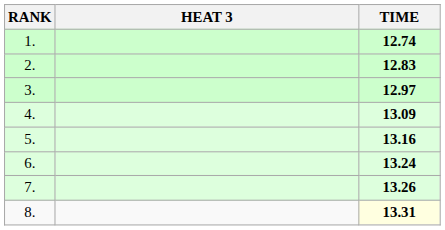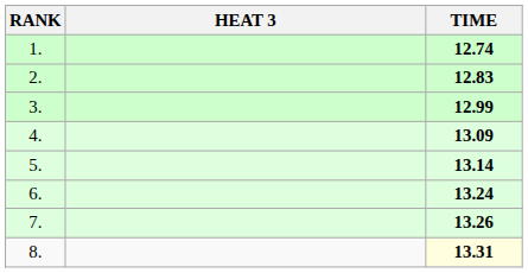3. | TIME: 12.97 -> 12.99
5. | TIME: 13.16 -> 13.14
